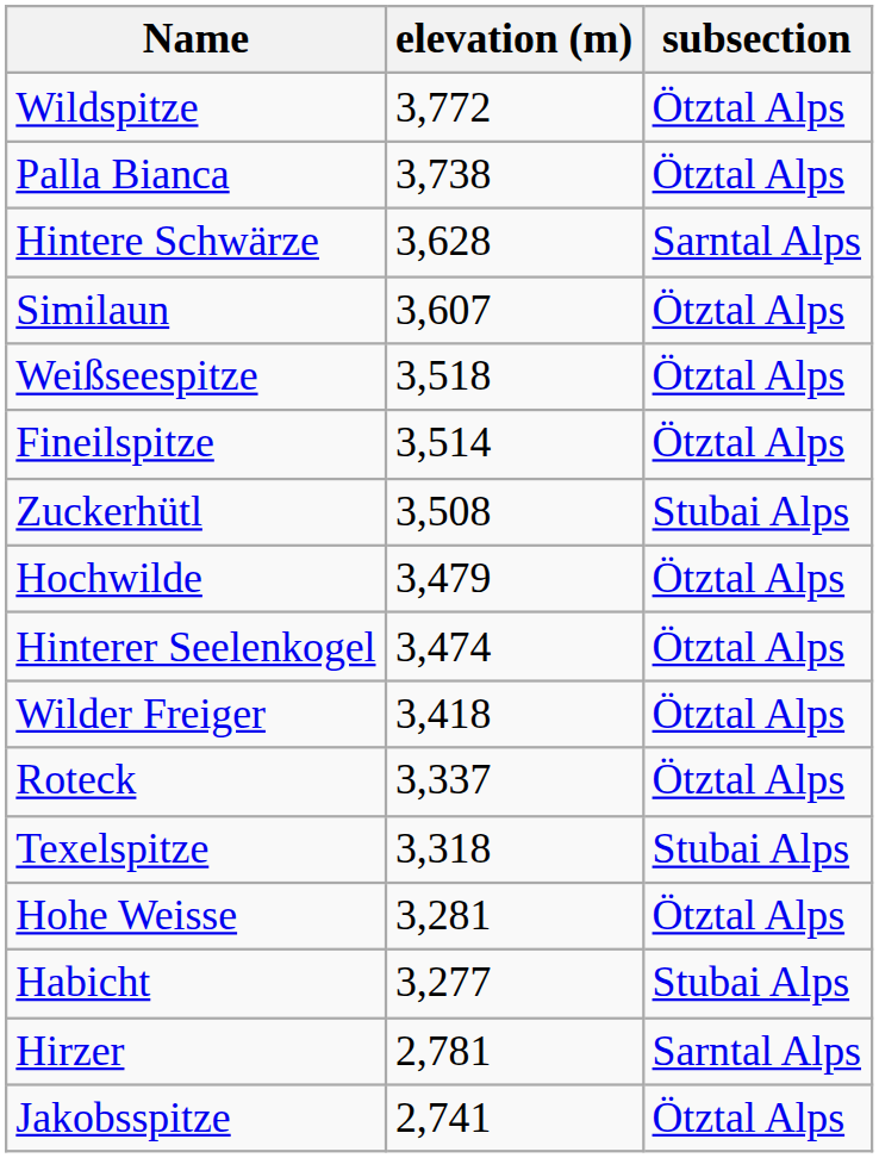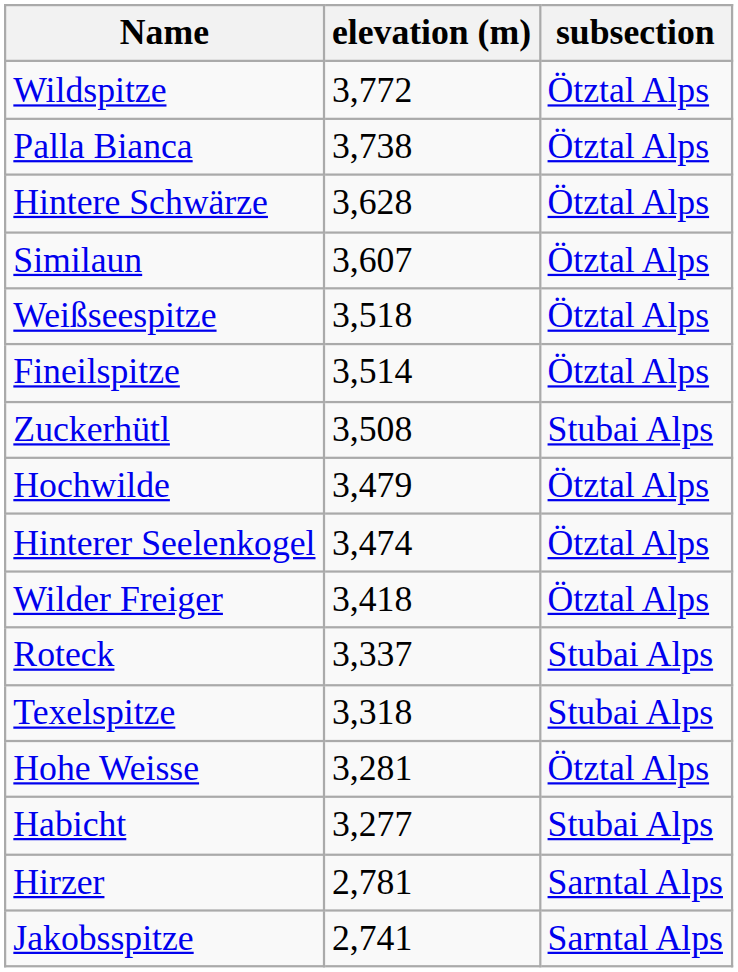Hintere Schwärze | subsection: Sarntal Alps -> Ötztal Alps
Roteck | subsection: Ötztal Alps -> Stubai Alps
Jakobsspitze | subsection: Ötztal Alps -> Sarntal Alps
